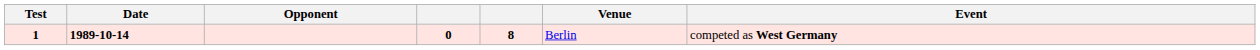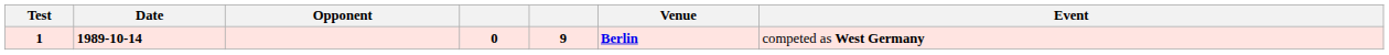1 | column 5: 8 -> 9
1 | Venue: normal -> bold
